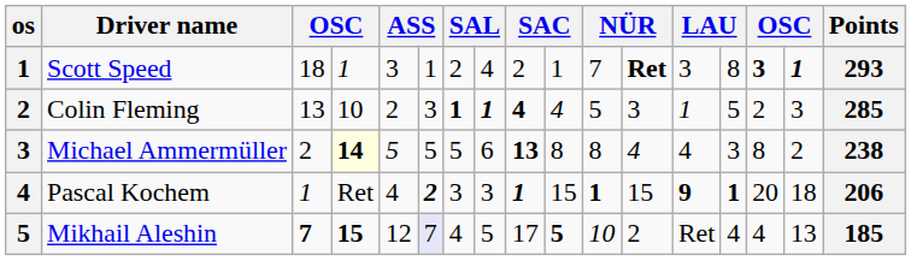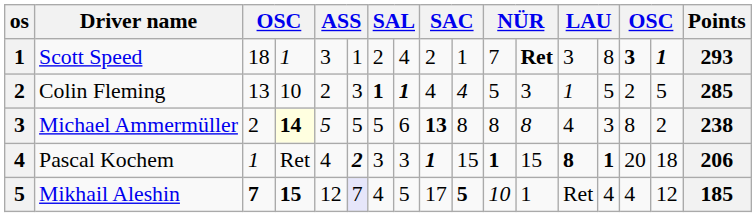Colin Fleming | column 9: bold -> normal
Colin Fleming | column 16: 3 -> 5
Michael Ammermüller | column 12: 4 -> 8
Pascal Kochem | column 13: 9 -> 8
Mikhail Aleshin | column 12: 2 -> 1
Mikhail Aleshin | column 16: 13 -> 12
